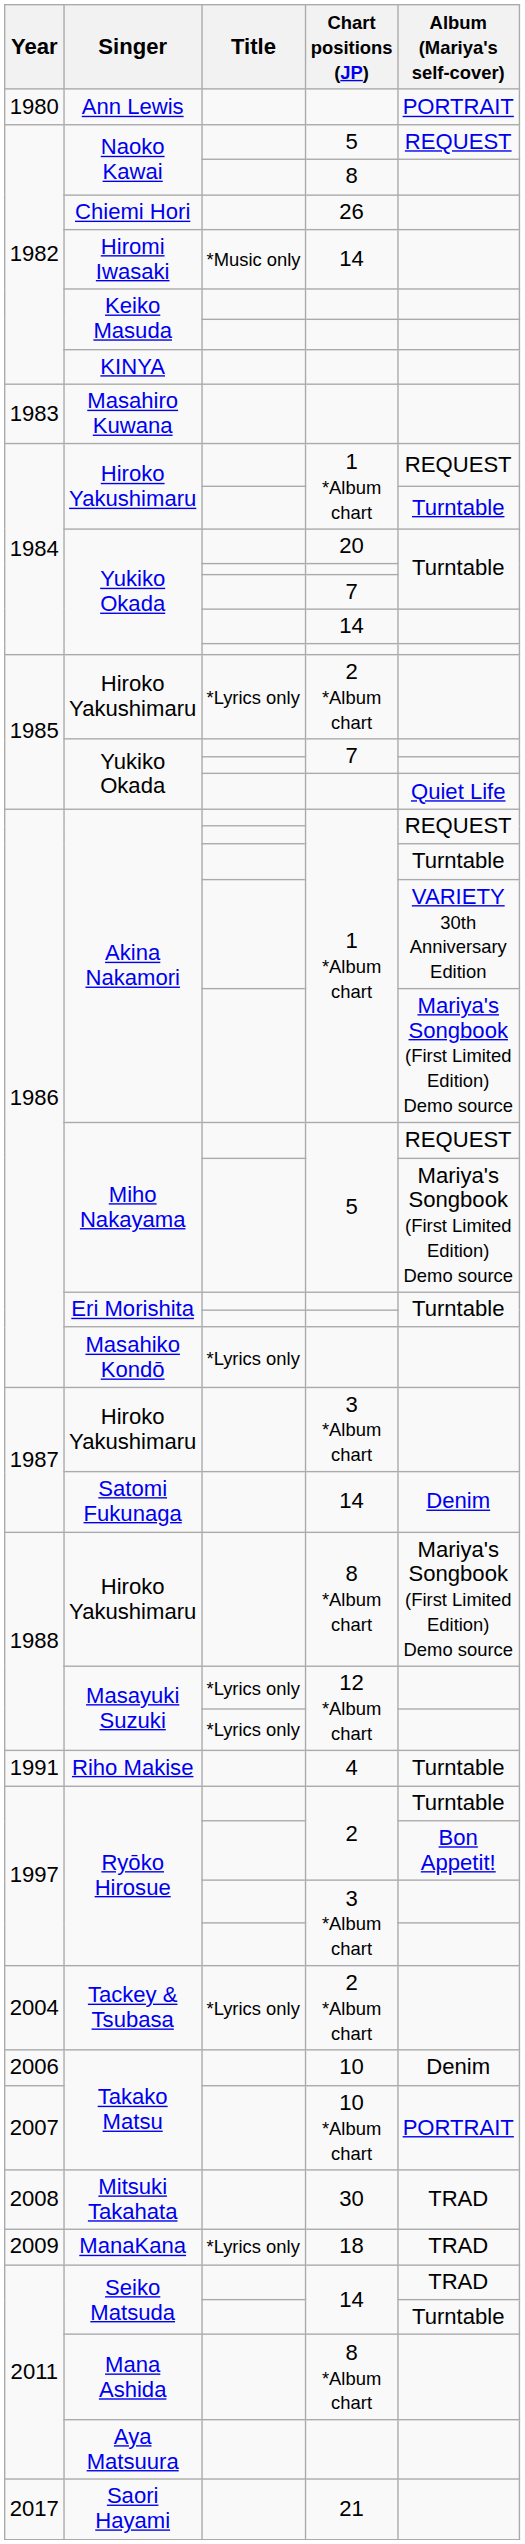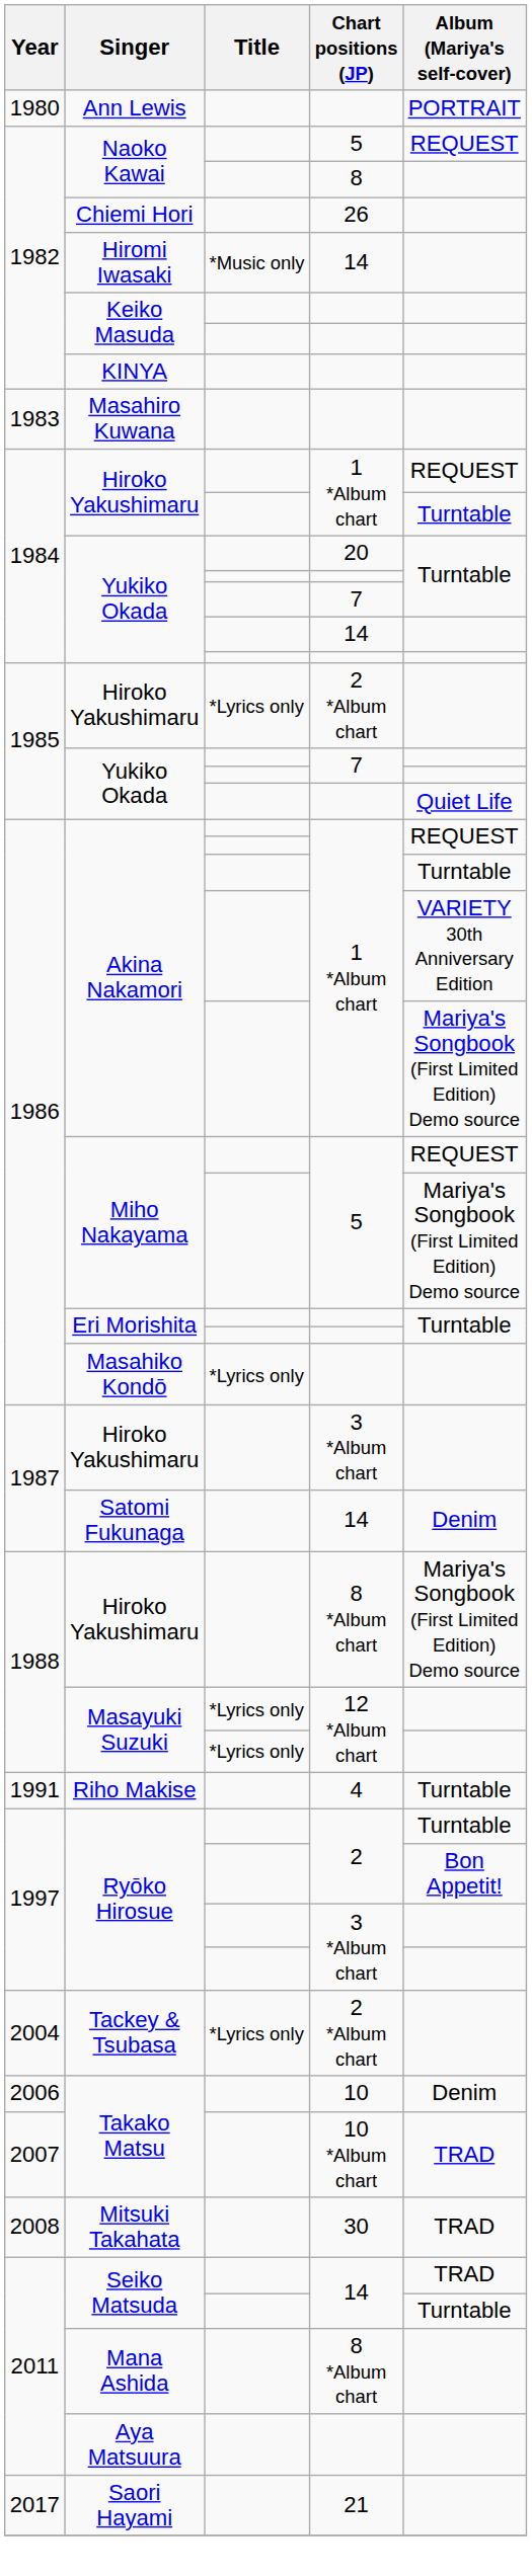Takako Matsu / 10 *Album chart | Album (Mariya's self-cover): PORTRAIT -> TRAD
- row: 2009 | ManaKana | *Lyrics only | 18 | TRAD
